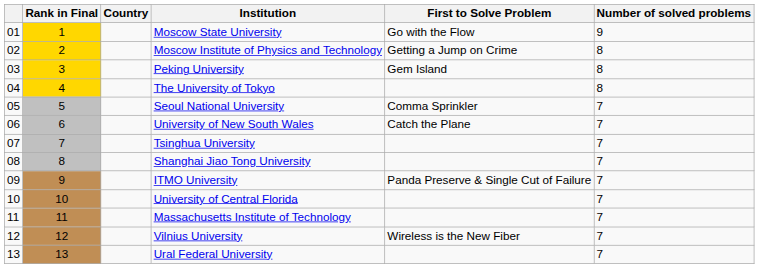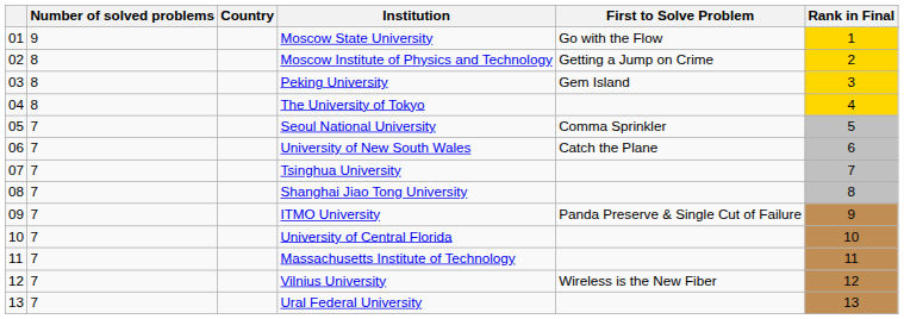columns swapped: Rank in Final <-> Number of solved problems
